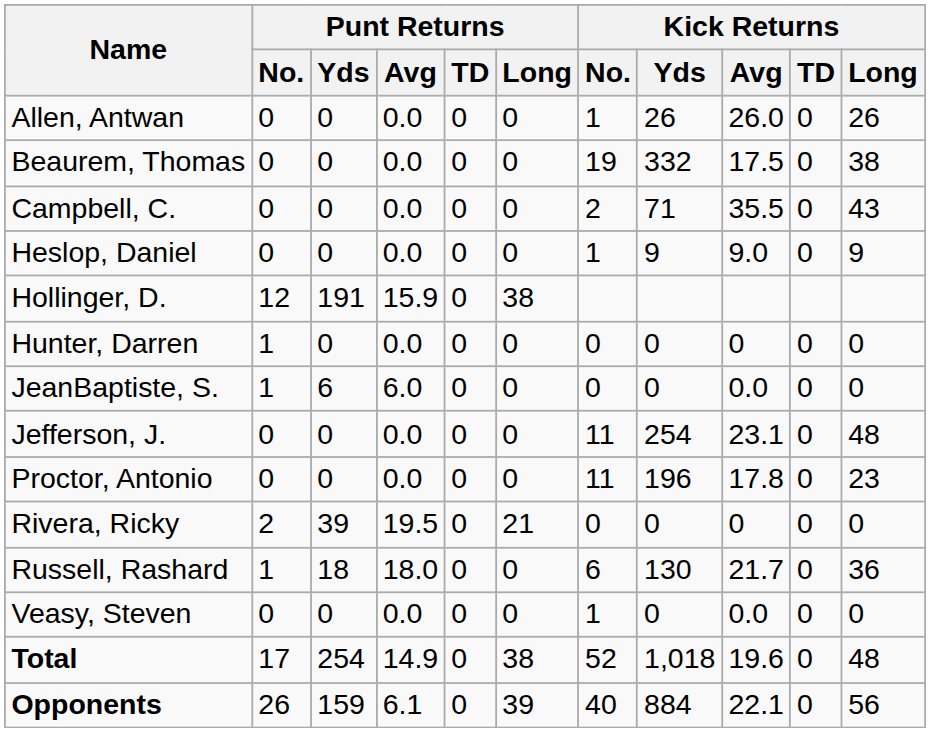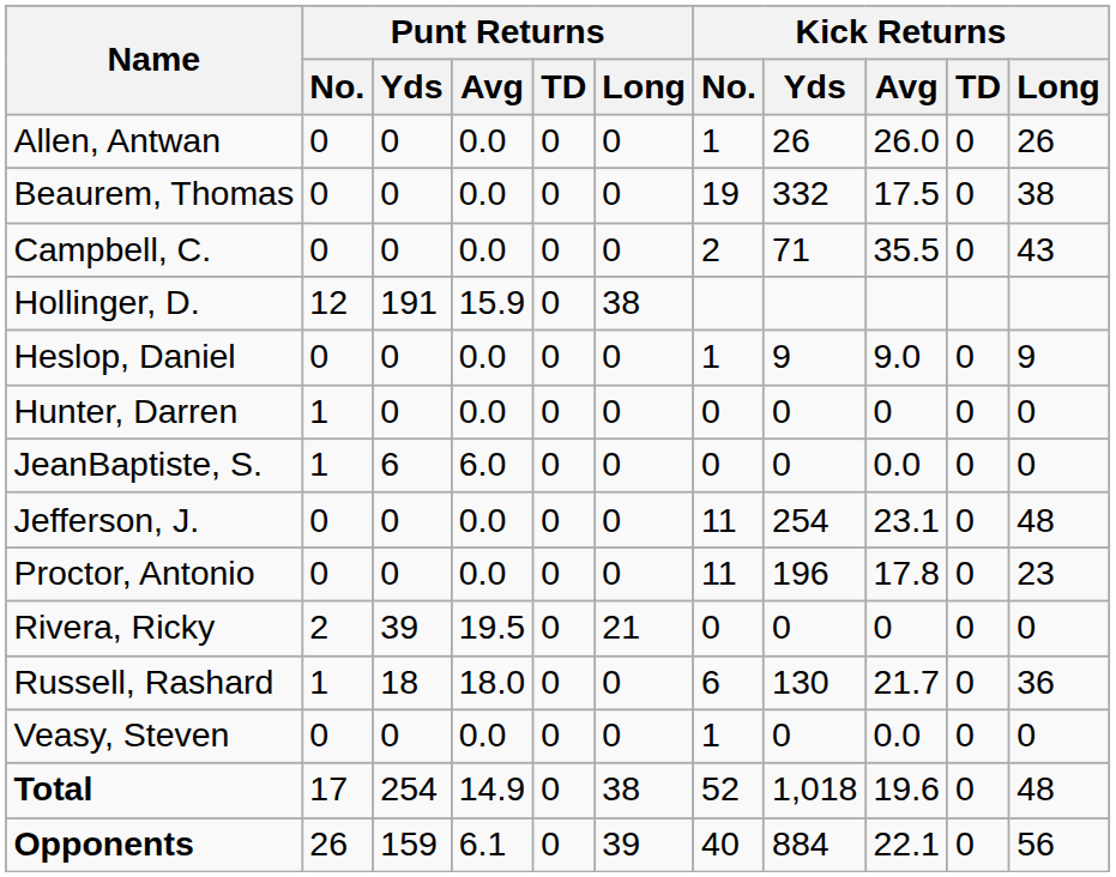rows swapped: Heslop, Daniel <-> Hollinger, D.
